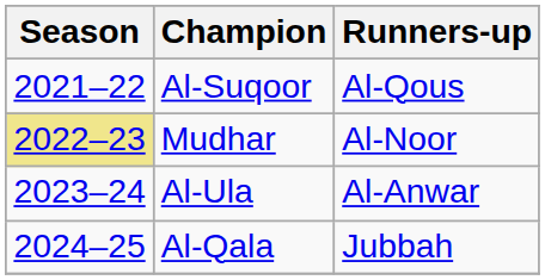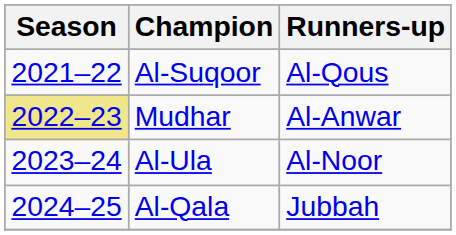Mudhar | Runners-up: Al-Noor -> Al-Anwar
Al-Ula | Runners-up: Al-Anwar -> Al-Noor
